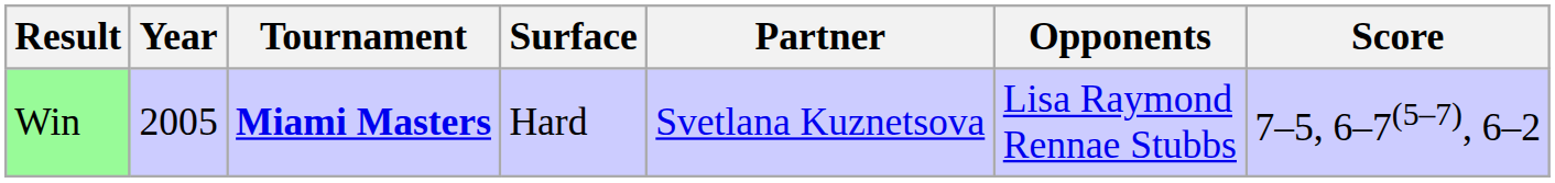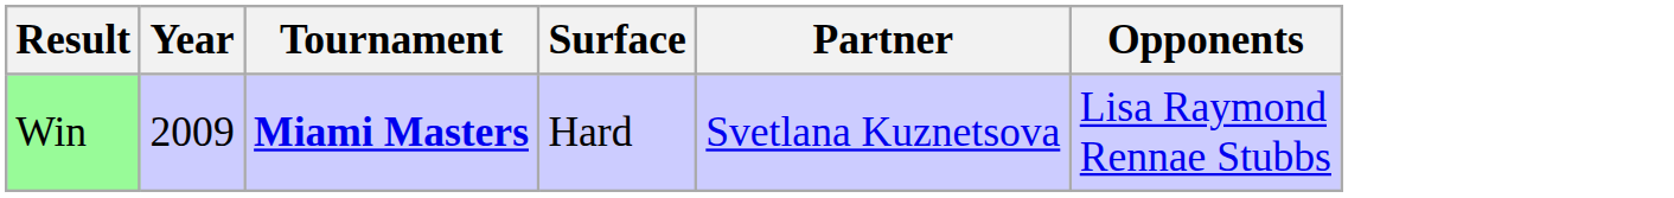- column: Score | 7–5, 6–7(5–7), 6–2
Win | Year: 2005 -> 2009
